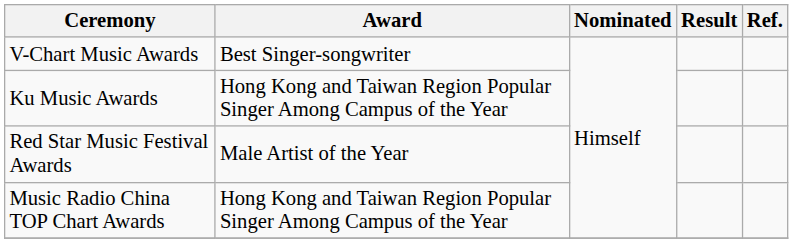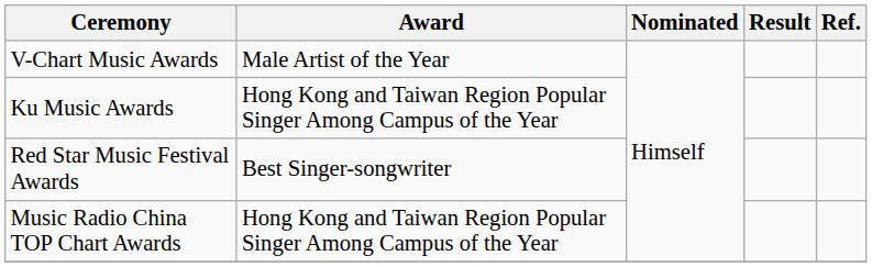V-Chart Music Awards | Award: Best Singer-songwriter -> Male Artist of the Year
Red Star Music Festival Awards | Award: Male Artist of the Year -> Best Singer-songwriter
